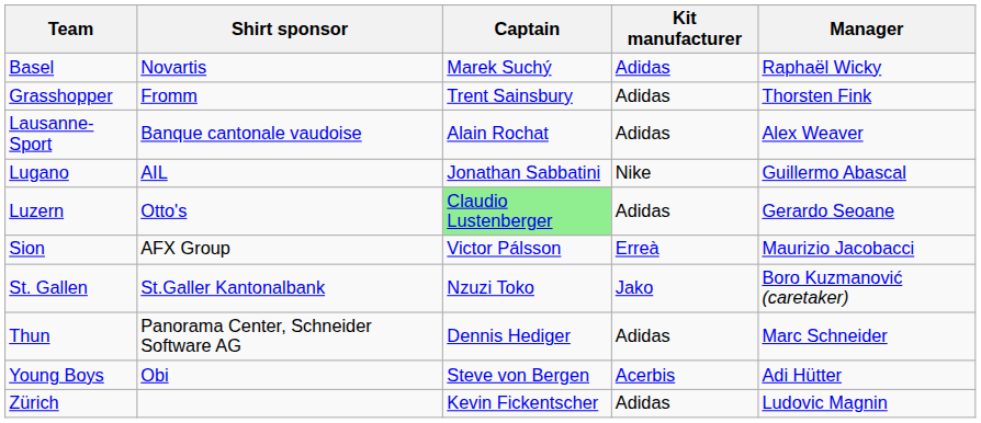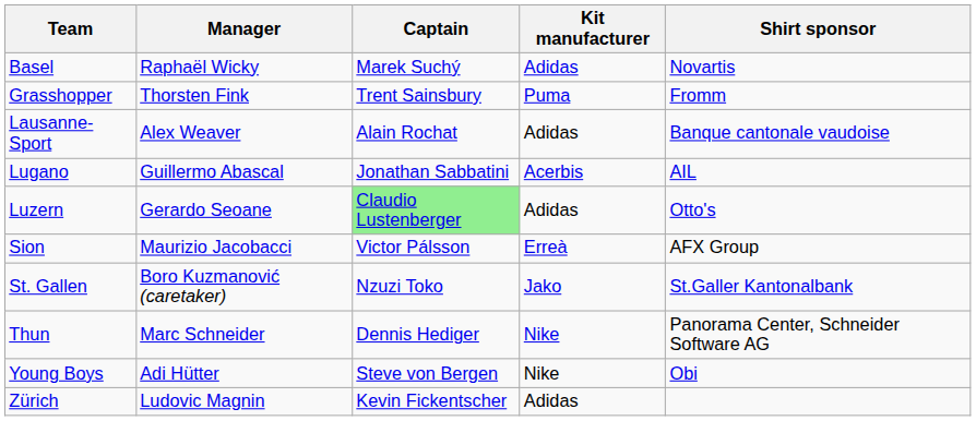columns swapped: Manager <-> Shirt sponsor
Grasshopper | Kit manufacturer: Adidas -> Puma
Lugano | Kit manufacturer: Nike -> Acerbis
Thun | Kit manufacturer: Adidas -> Nike
Young Boys | Kit manufacturer: Acerbis -> Nike
